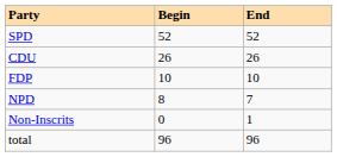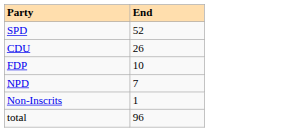- column: Begin | 52 | 26 | 10 | 8 | 0 | 96
